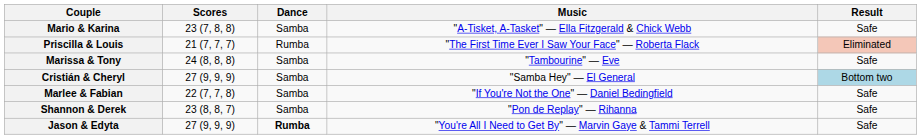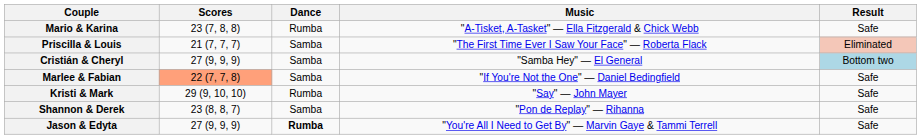Mario & Karina | Dance: Samba -> Rumba
Priscilla & Louis | Dance: Rumba -> Samba
- row: Marissa & Tony | 24 (8, 8, 8) | Samba | "Tambourine" — Eve | Safe
Marlee & Fabian | Scores: no background -> lightsalmon background
+ row: Kristi & Mark | 29 (9, 10, 10) | Rumba | "Say" — John Mayer | Safe
